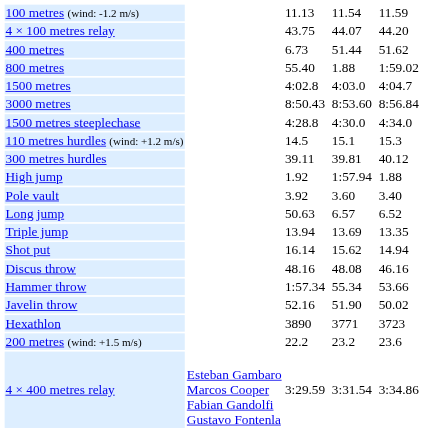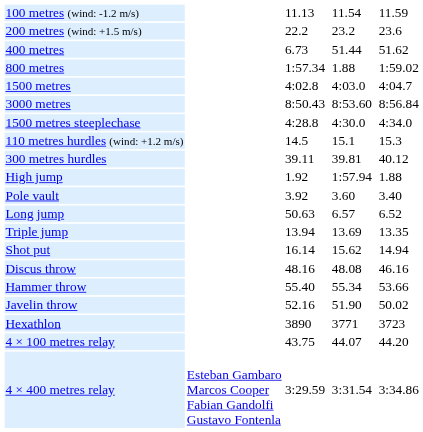rows swapped: 200 metres (wind: +1.5 m/s) <-> 4 × 100 metres relay
800 metres | column 3: 55.40 -> 1:57.34
Hammer throw | column 3: 1:57.34 -> 55.40
